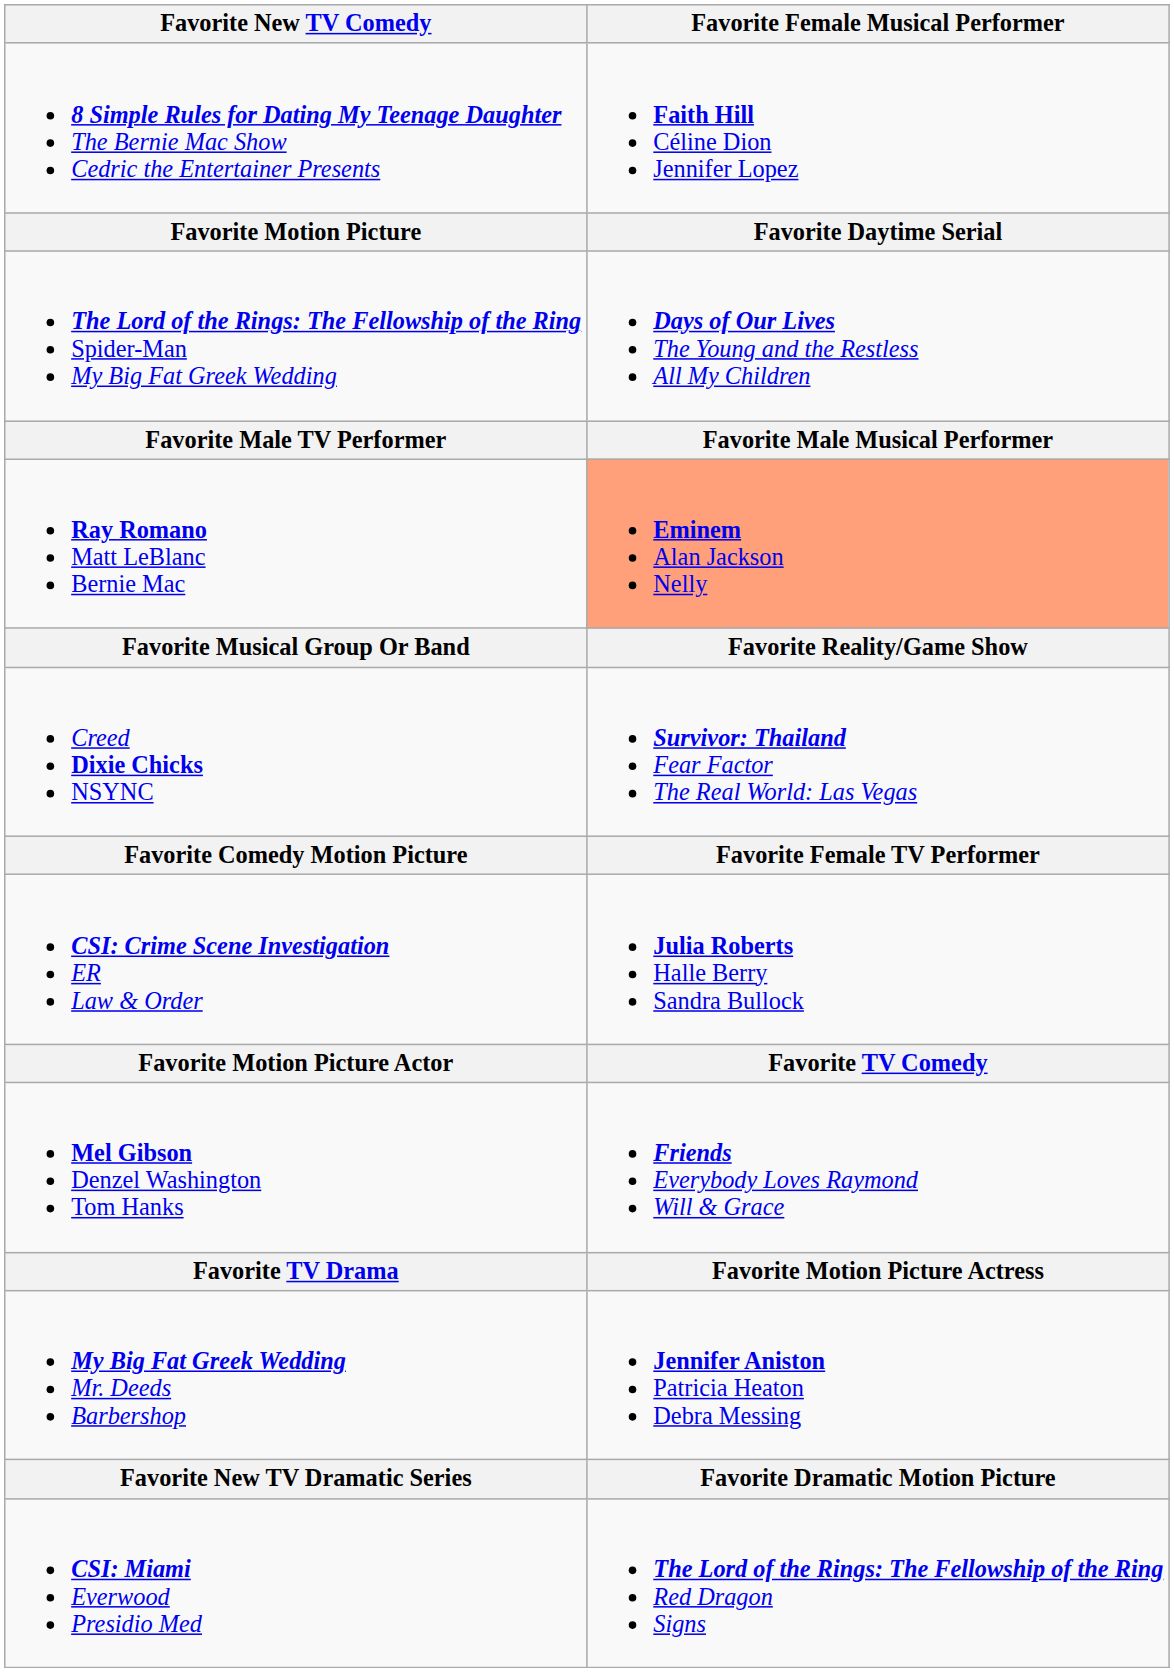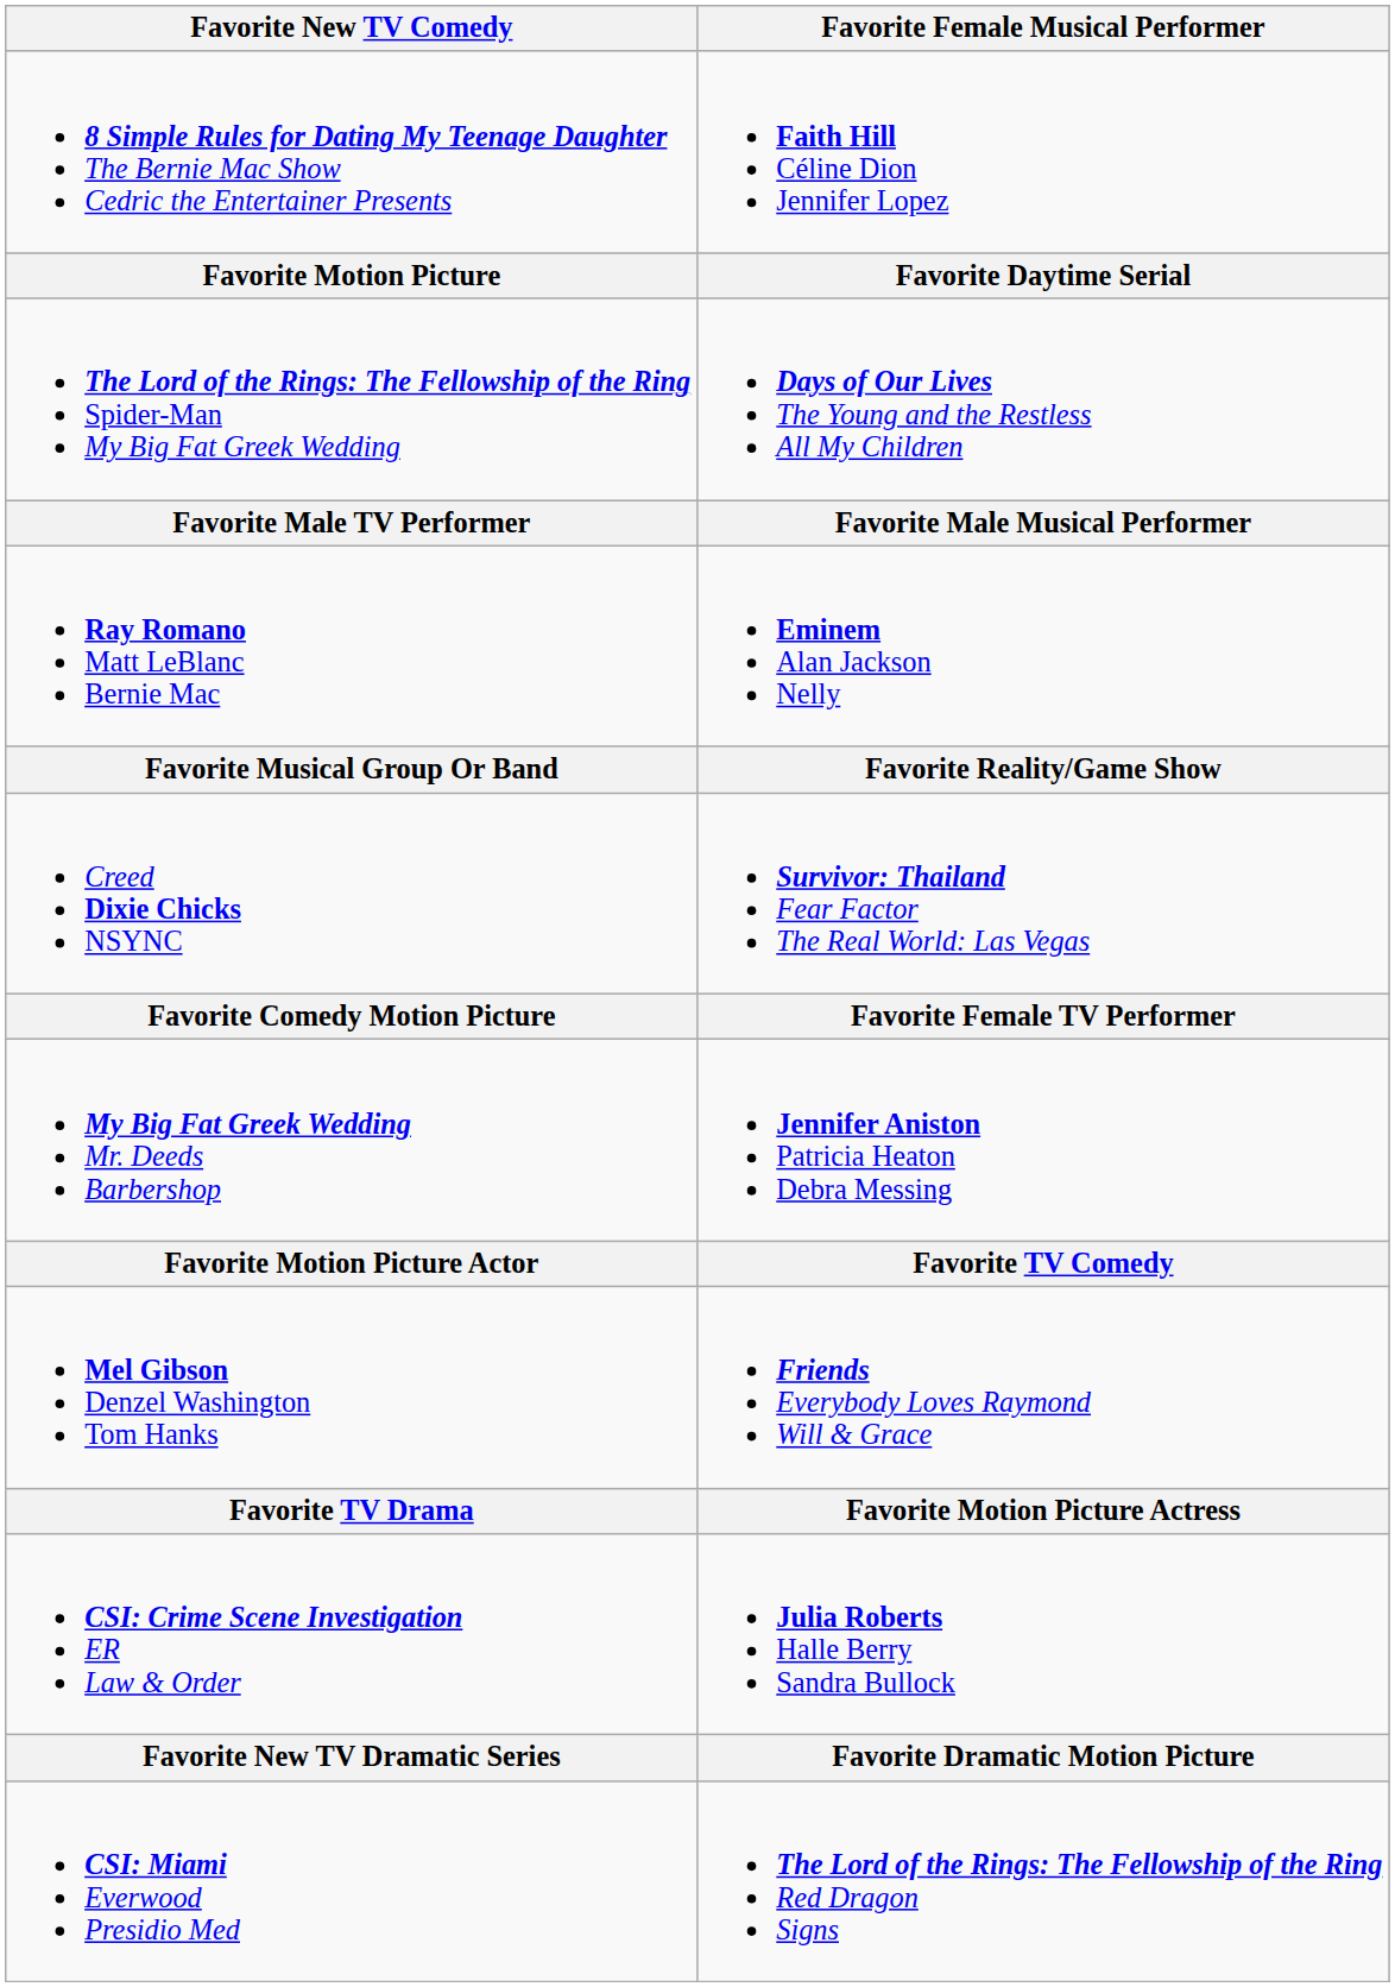Ray Romano Matt LeBlanc Bernie Mac | Favorite Female Musical Performer: lightsalmon background -> no background
rows swapped: My Big Fat Greek Wedding Mr. Deeds Barbershop <-> CSI: Crime Scene Investigation ER Law & Order
